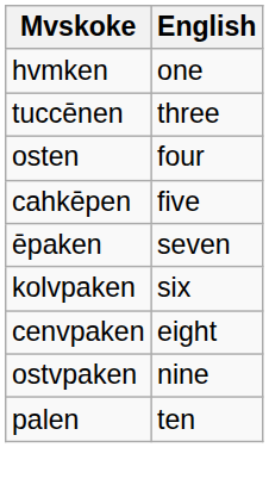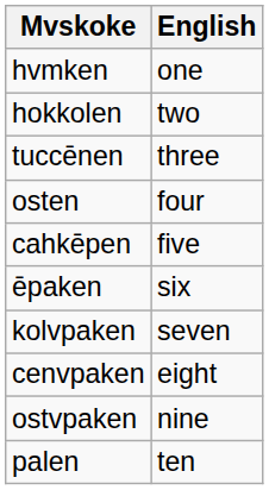+ row: hokkolen | two
ēpaken | English: seven -> six
kolvpaken | English: six -> seven
